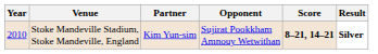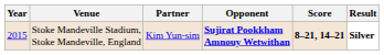Stoke Mandeville Stadium, Stoke Mandeville, England | Year: 2010 -> 2015
Stoke Mandeville Stadium, Stoke Mandeville, England | Opponent: normal -> bold
